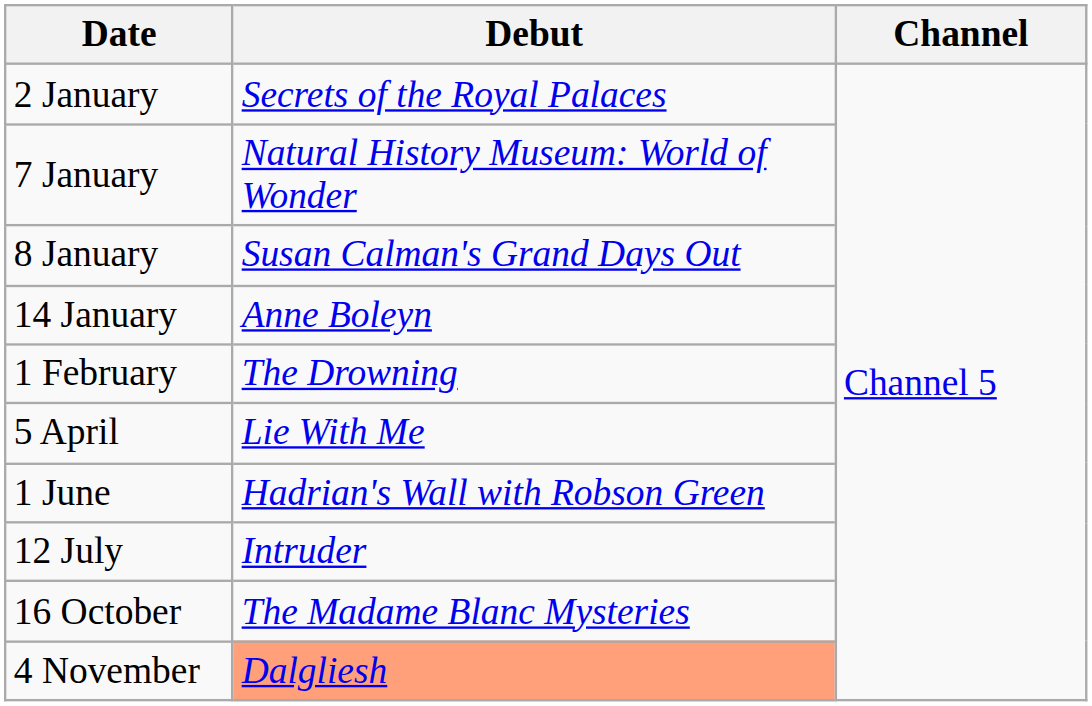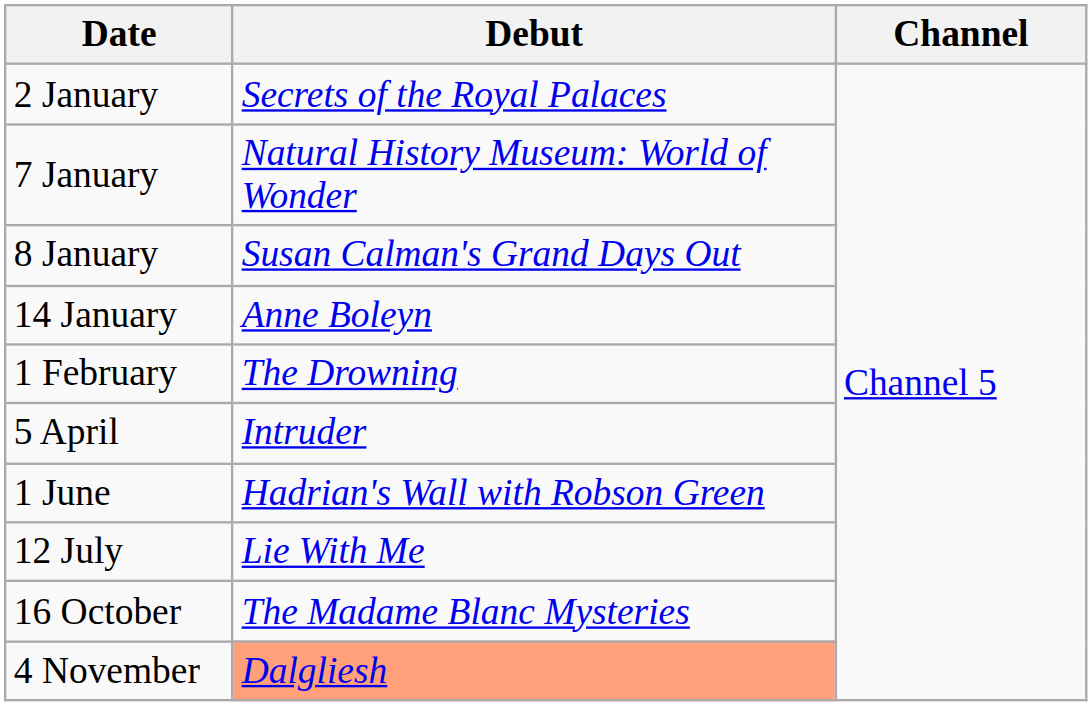5 April | Debut: Lie With Me -> Intruder
12 July | Debut: Intruder -> Lie With Me
